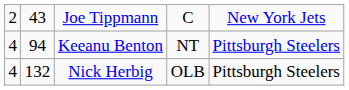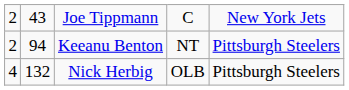Keeanu Benton | column 1: 4 -> 2
